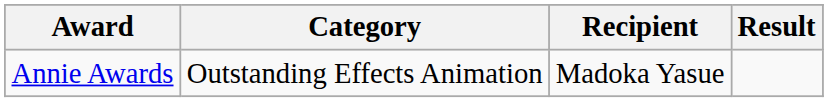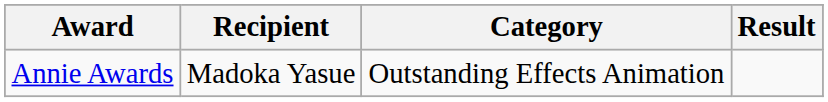columns swapped: Category <-> Recipient
